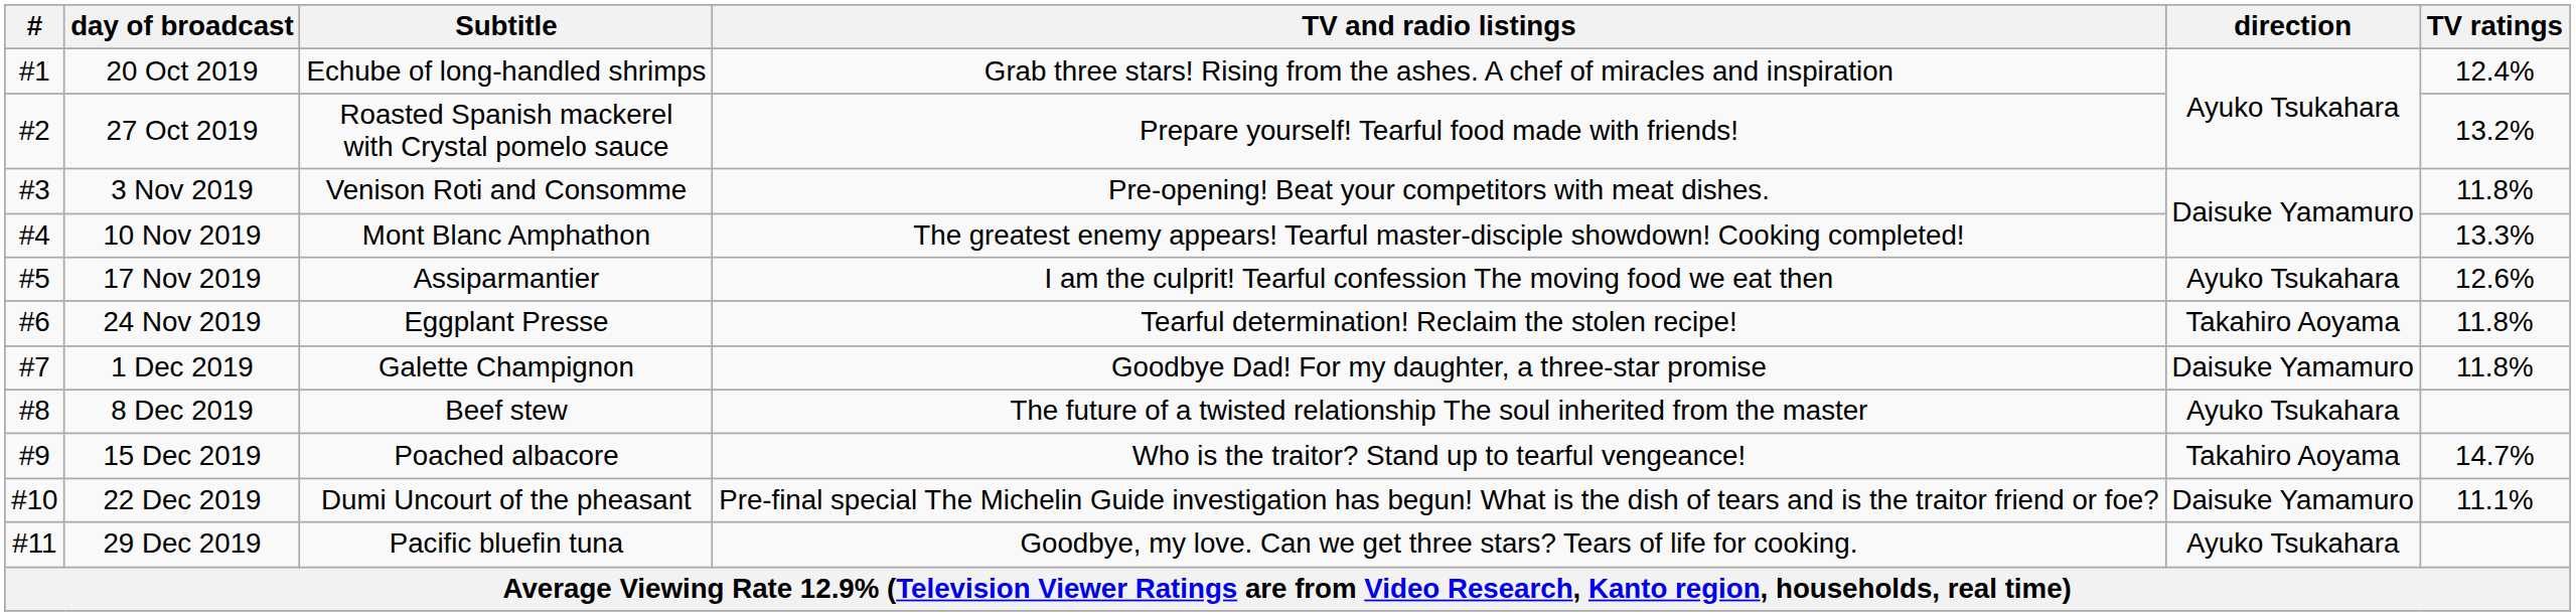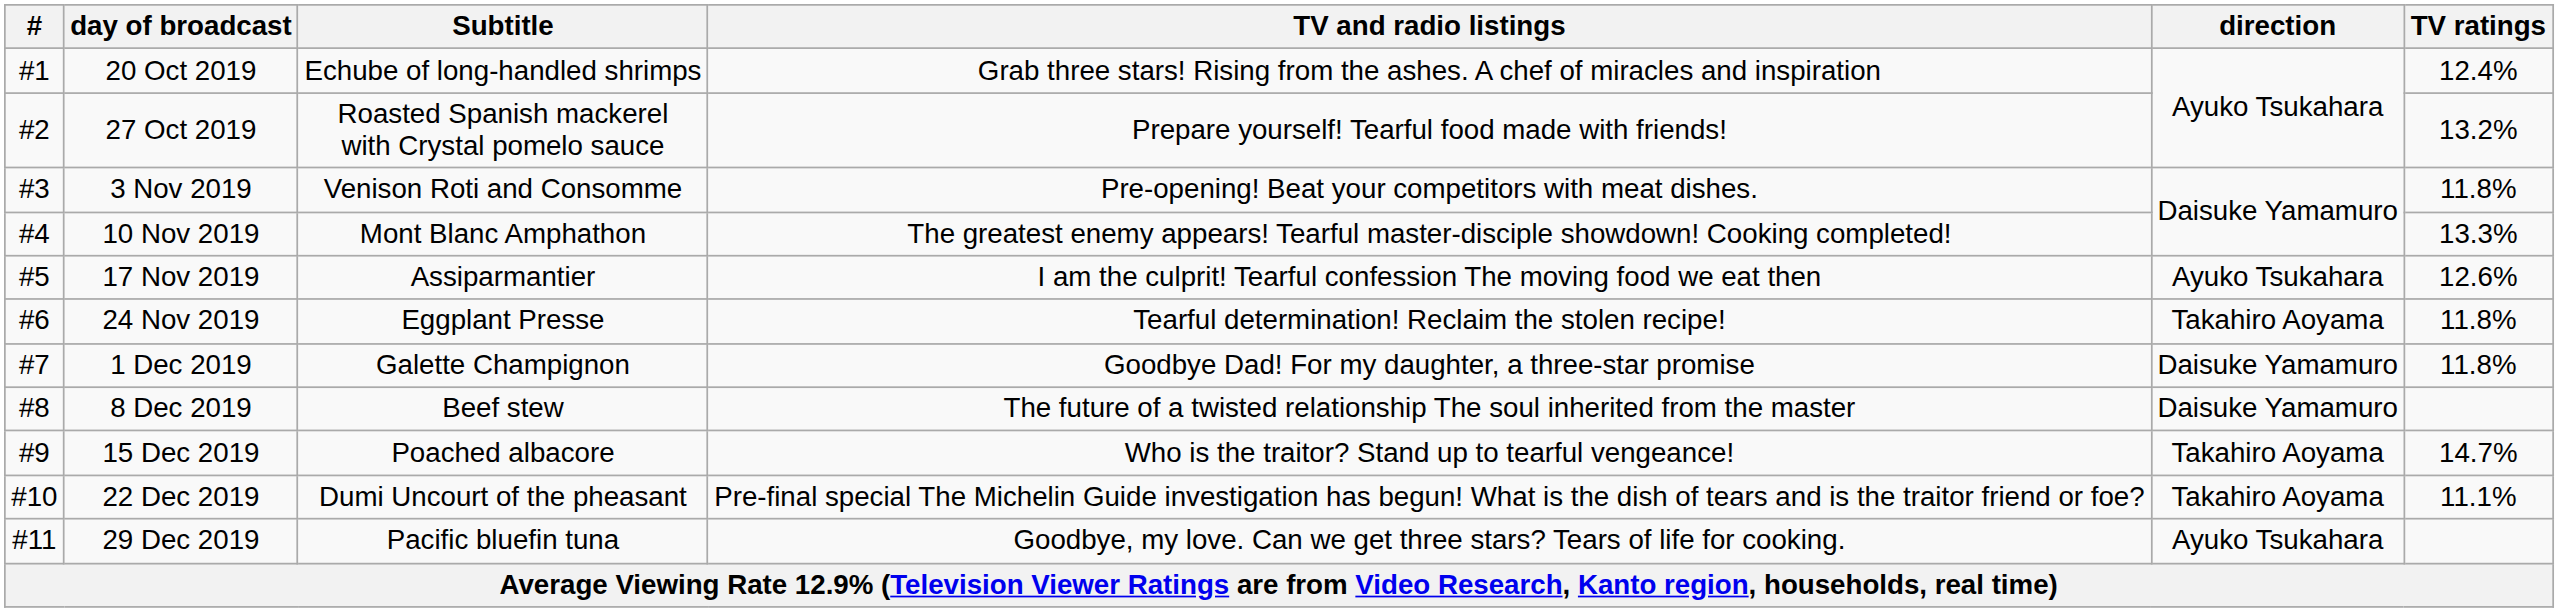8 Dec 2019 | direction: Ayuko Tsukahara -> Daisuke Yamamuro
22 Dec 2019 | direction: Daisuke Yamamuro -> Takahiro Aoyama
